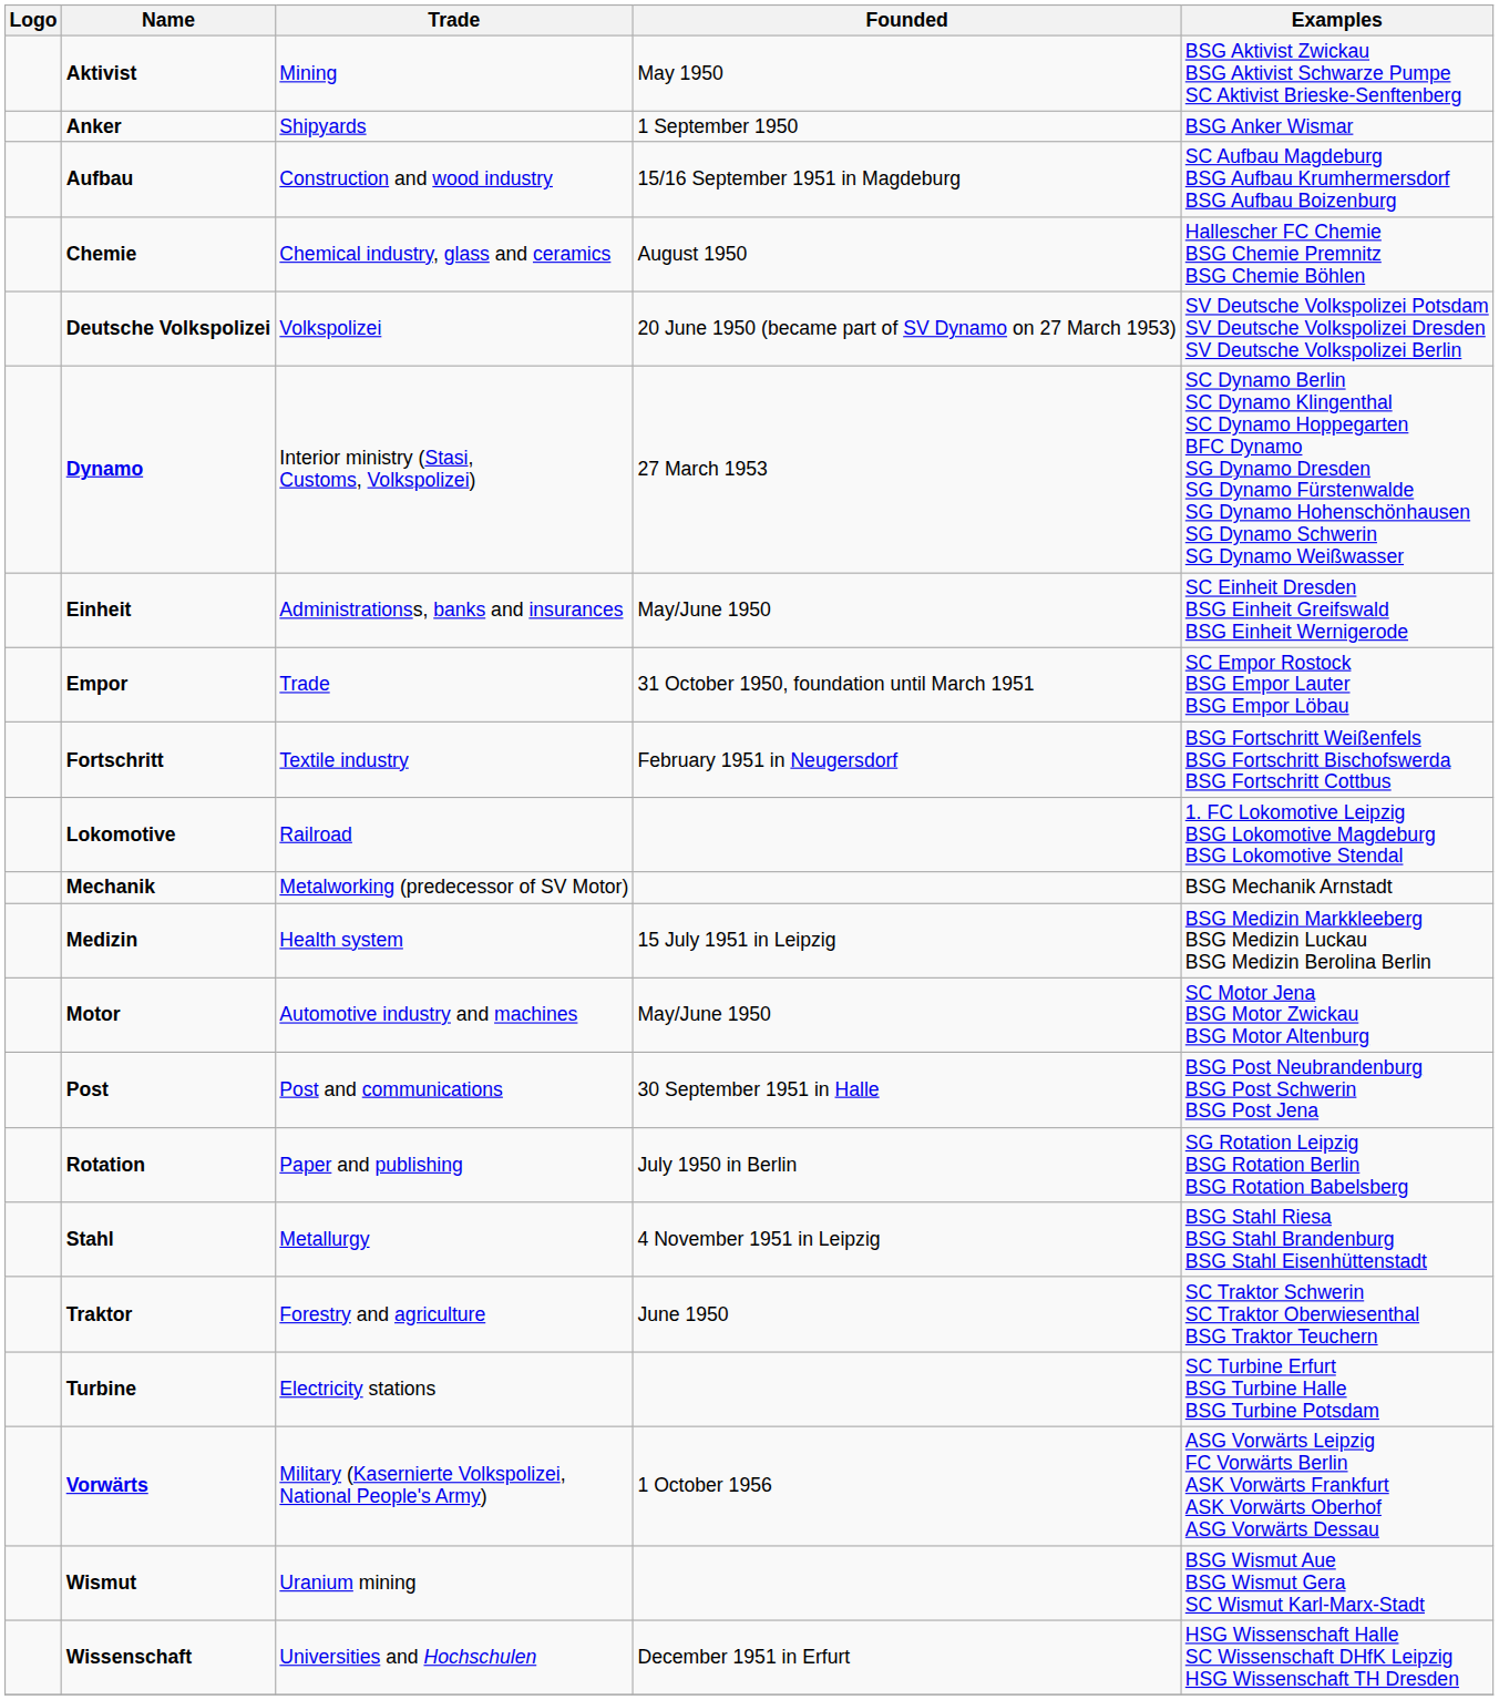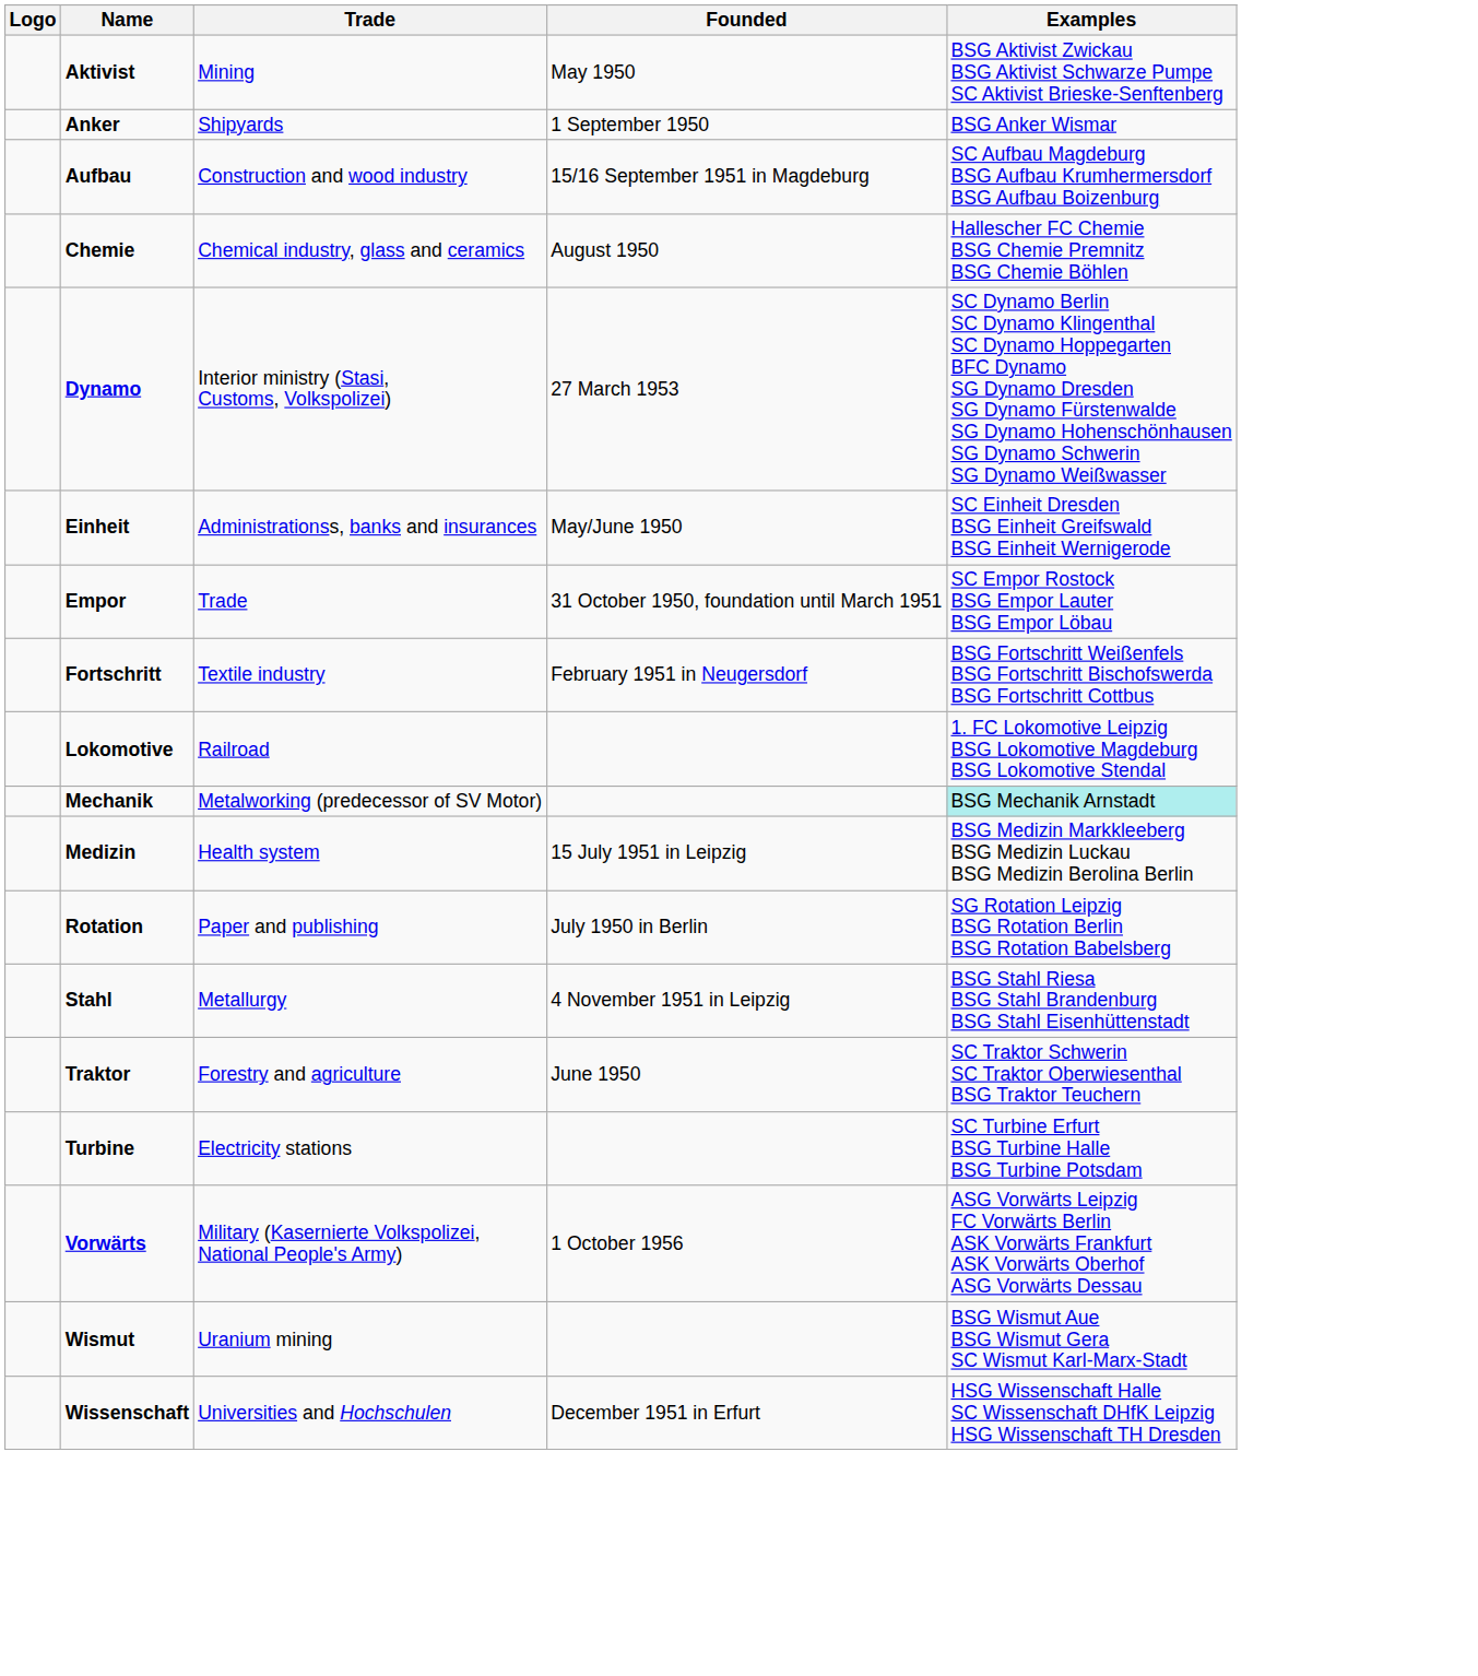- row: Deutsche Volkspolizei | Volkspolizei | 20 June 1950 (became part of SV Dynamo on 27 March 1953) | SV Deutsche Volkspolizei Potsdam SV Deutsche Volkspolizei Dresden SV Deutsche Volkspolizei Berlin
Mechanik | Examples: no background -> paleturquoise background
- row: Motor | Automotive industry and machines | May/June 1950 | SC Motor Jena BSG Motor Zwickau BSG Motor Altenburg
- row: Post | Post and communications | 30 September 1951 in Halle | BSG Post Neubrandenburg BSG Post Schwerin BSG Post Jena
